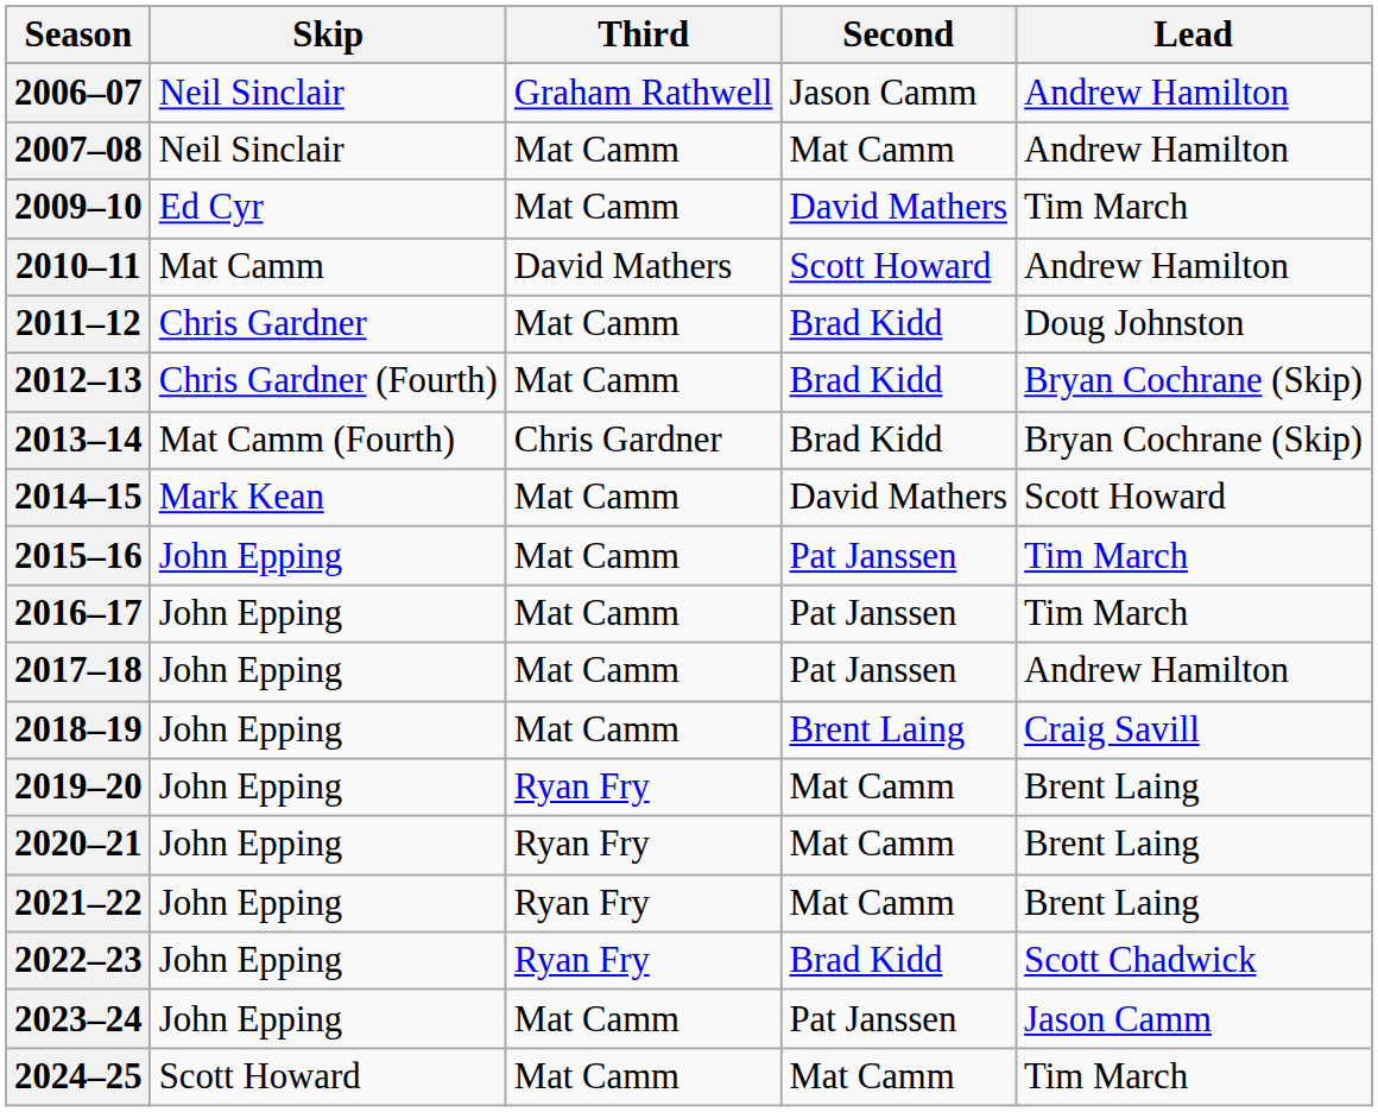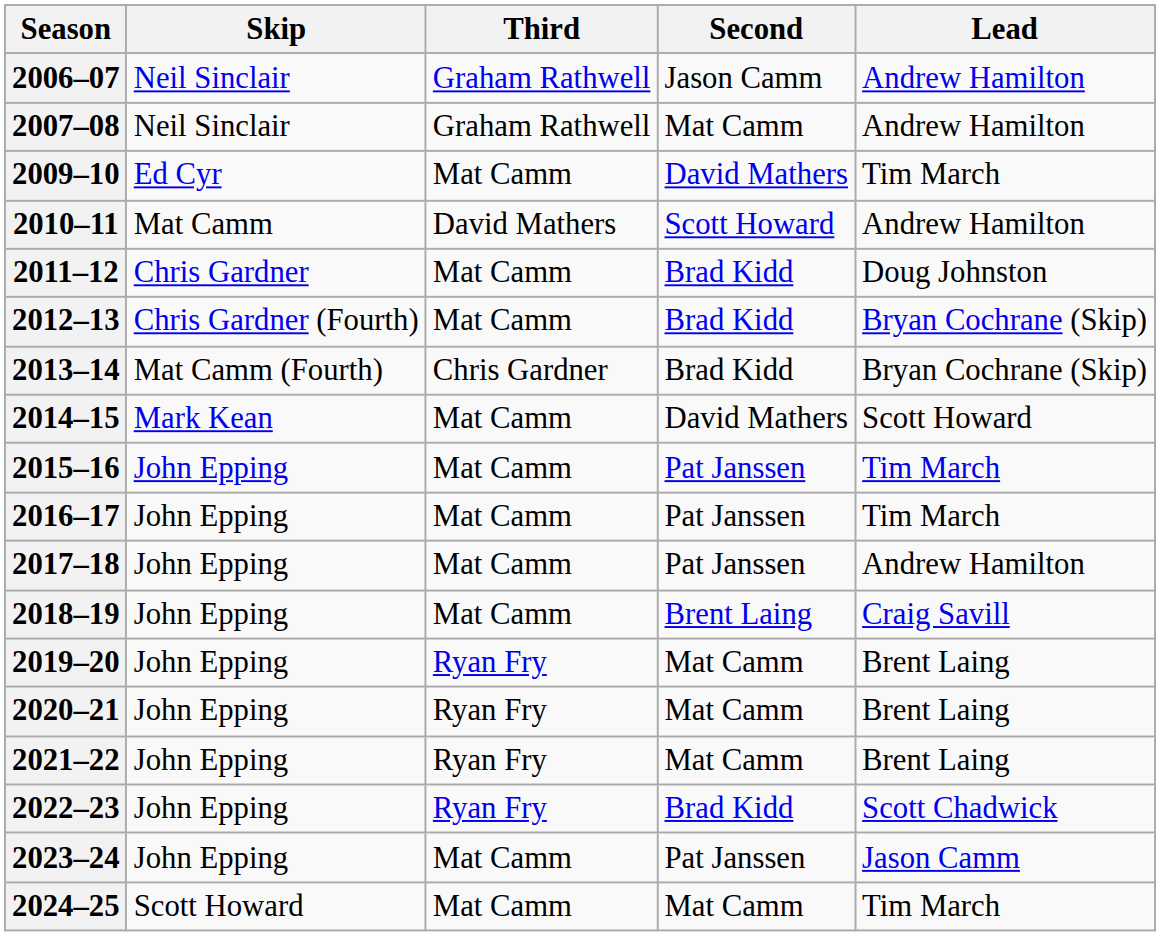2007–08 | Third: Mat Camm -> Graham Rathwell
